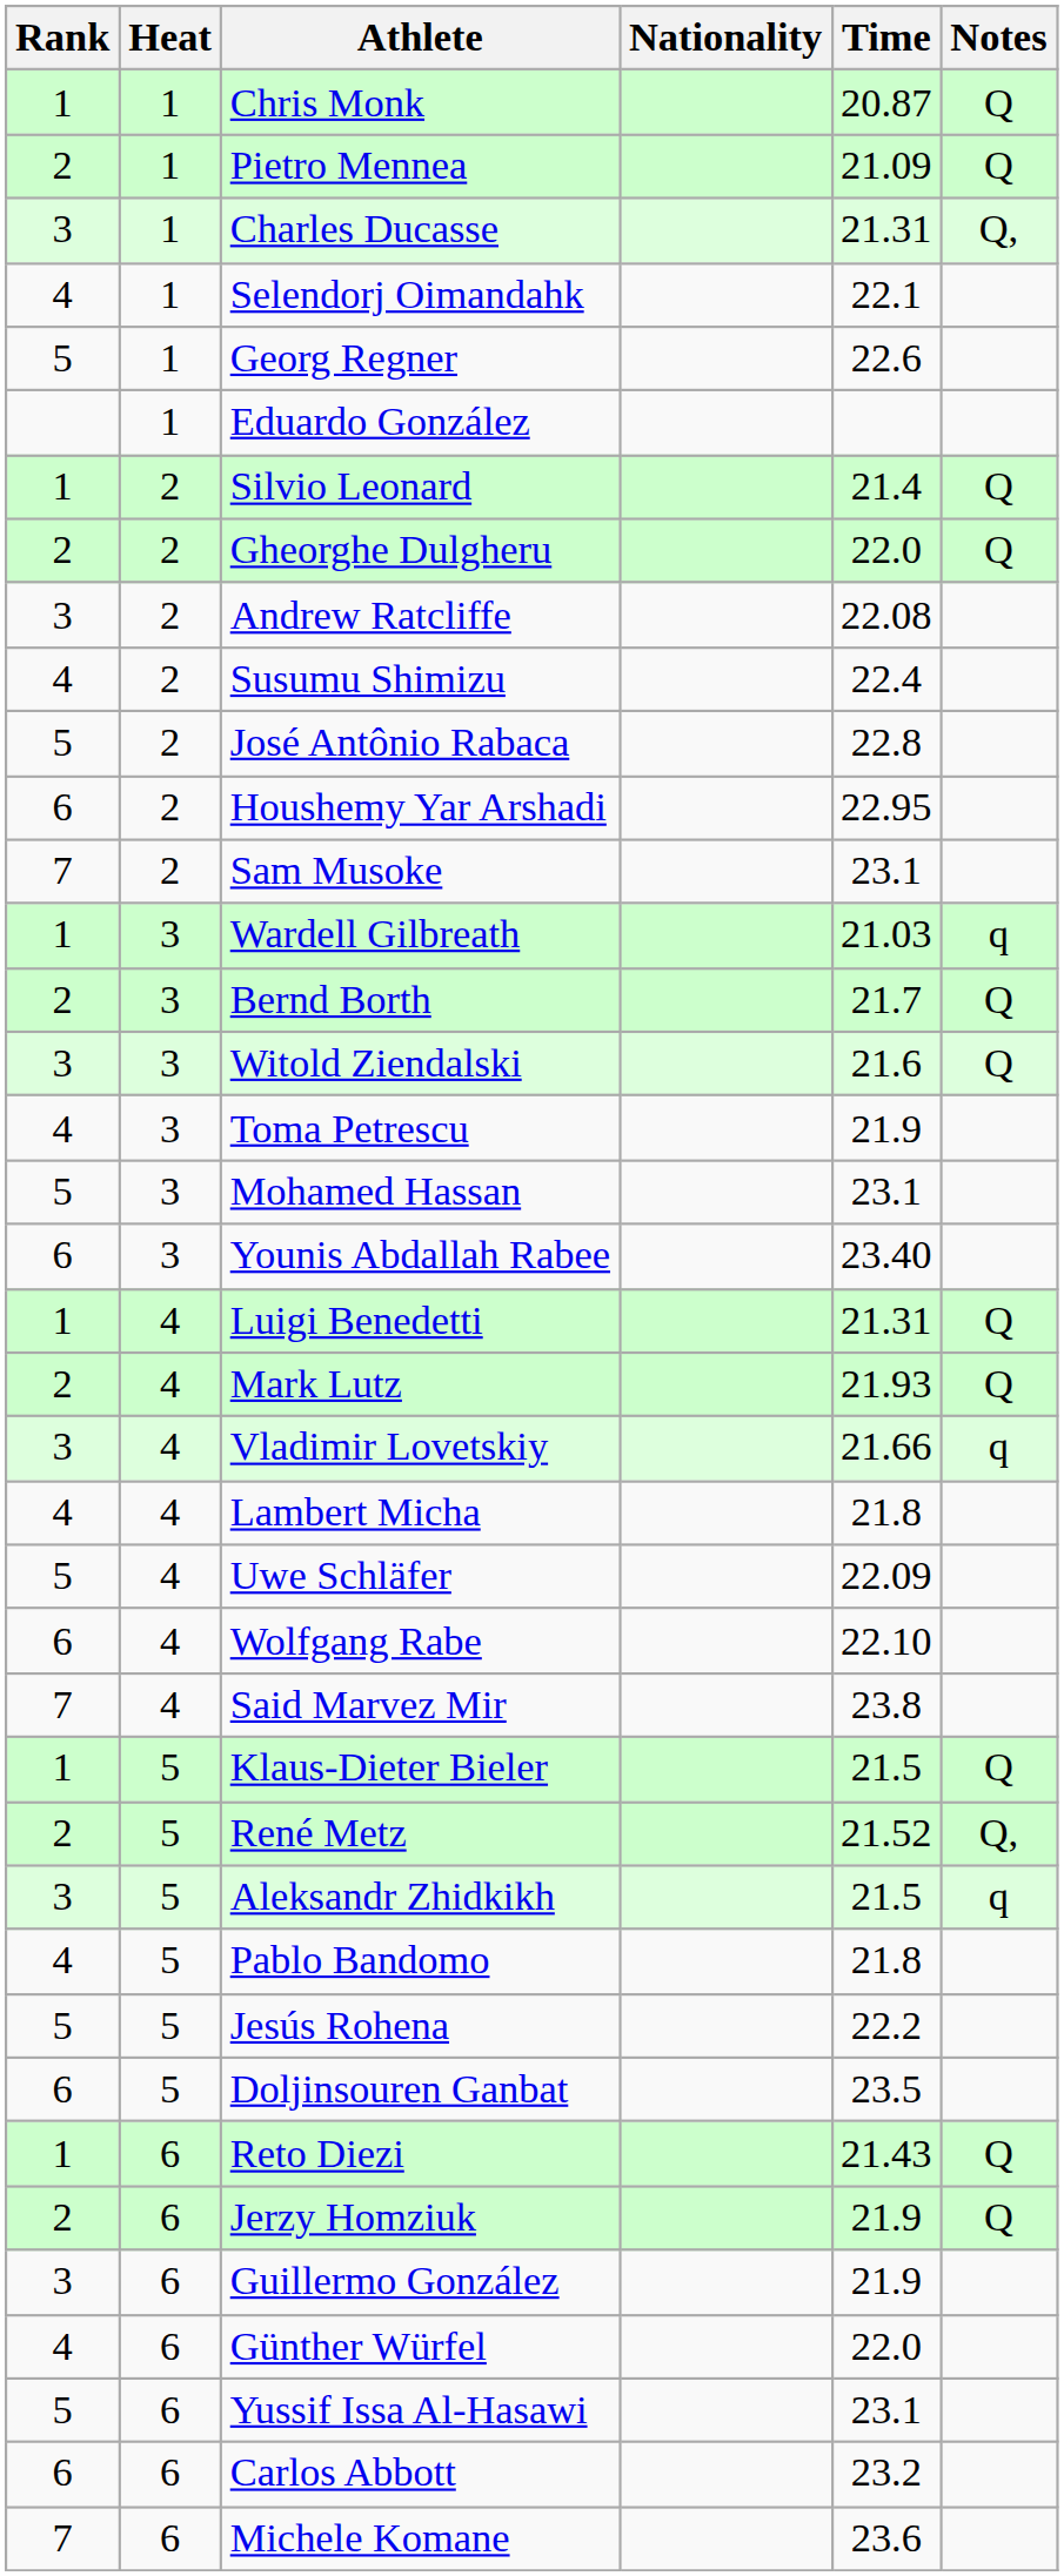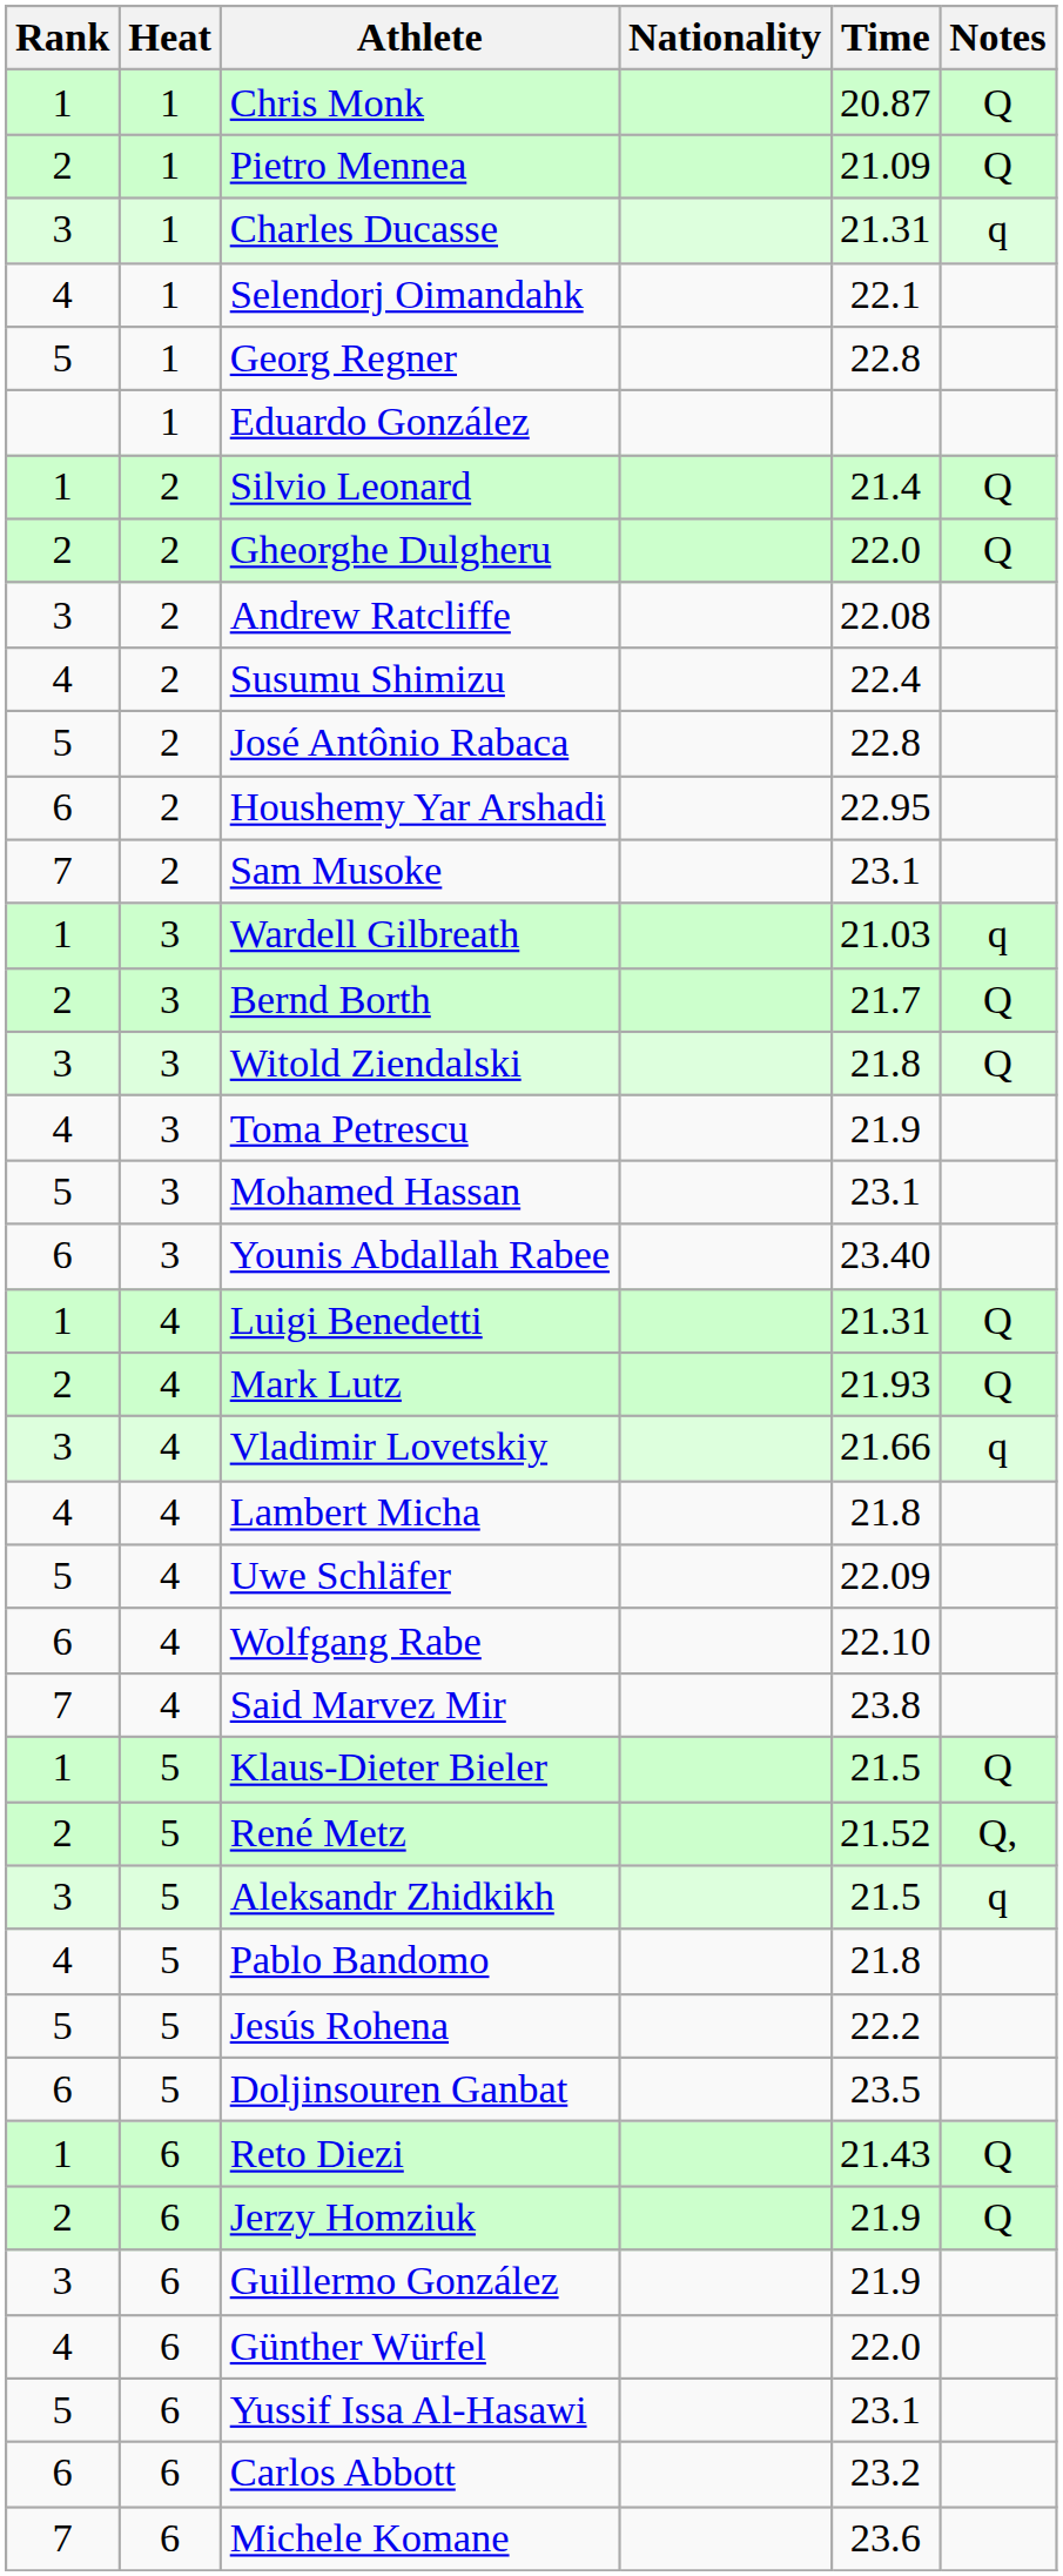Charles Ducasse | Notes: Q, -> q
Georg Regner | Time: 22.6 -> 22.8
Witold Ziendalski | Time: 21.6 -> 21.8
